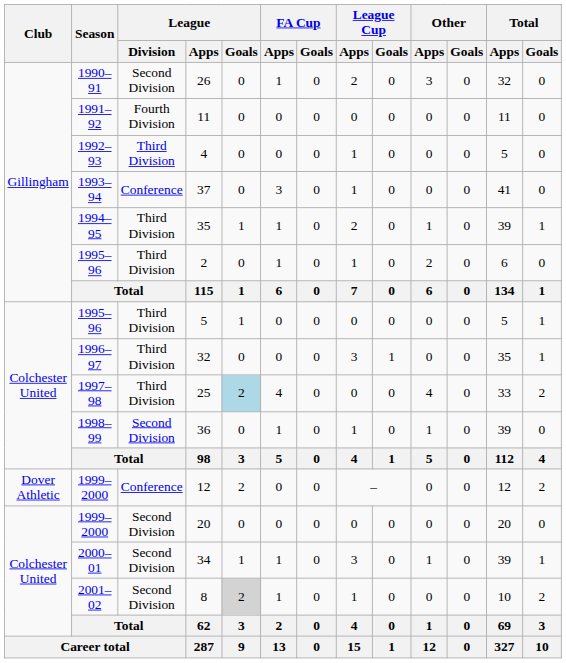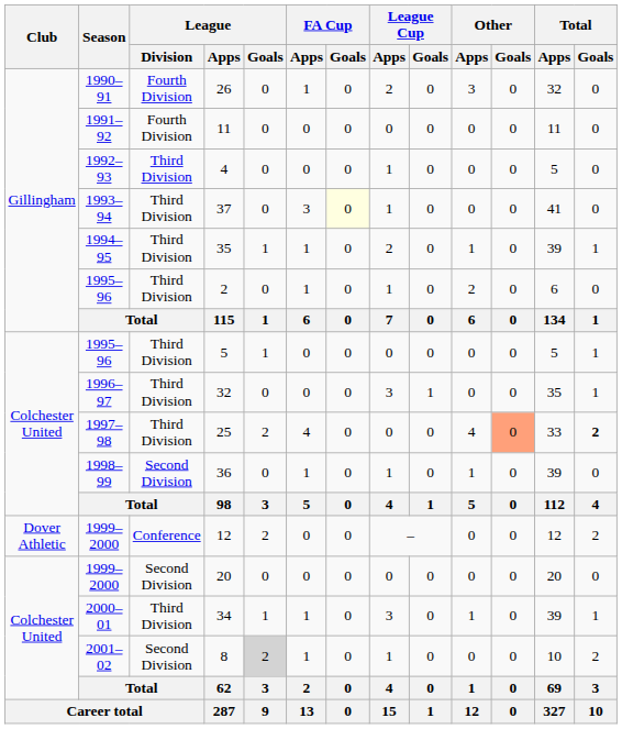26 | League / Division: Second Division -> Fourth Division
37 | League / Division: Conference -> Third Division
37 | FA Cup / Goals: no background -> lightyellow background
25 | League / Goals: lightblue background -> no background
25 | Other / Goals: no background -> lightsalmon background
25 | Total / Goals: normal -> bold
34 | League / Division: Second Division -> Third Division
